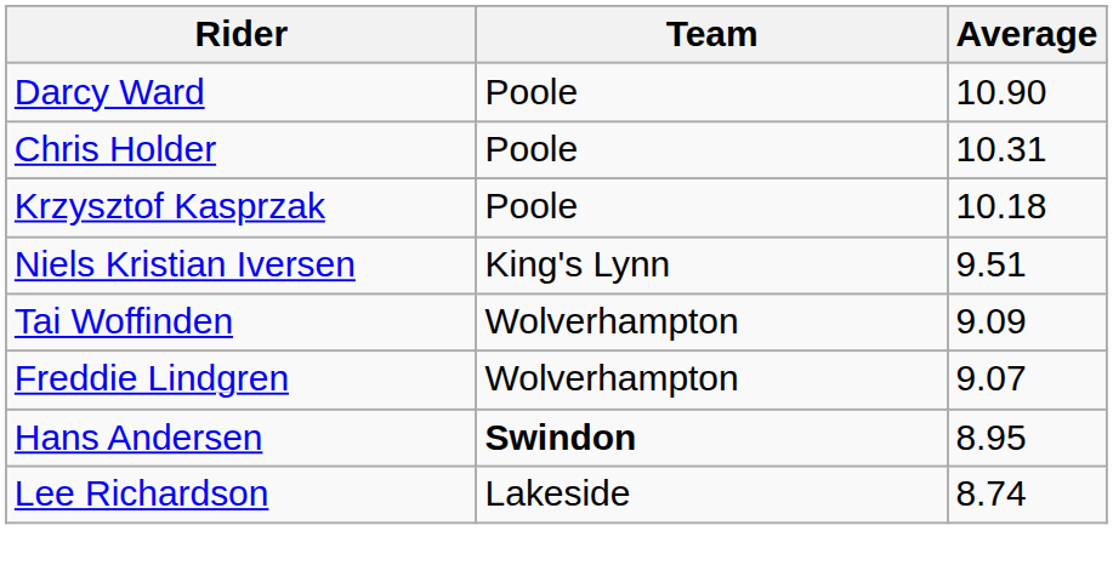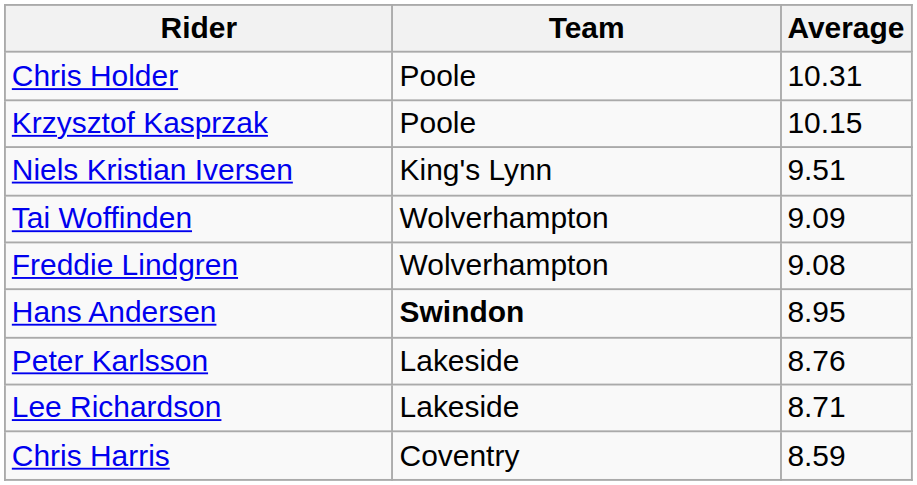- row: Darcy Ward | Poole | 10.90
Krzysztof Kasprzak | Average: 10.18 -> 10.15
Freddie Lindgren | Average: 9.07 -> 9.08
+ row: Peter Karlsson | Lakeside | 8.76
Lee Richardson | Average: 8.74 -> 8.71
+ row: Chris Harris | Coventry | 8.59
